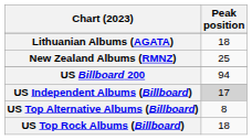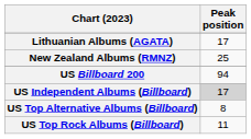Lithuanian Albums (AGATA) | Peak position: 18 -> 17
US Top Rock Albums (Billboard) | Peak position: 18 -> 11
